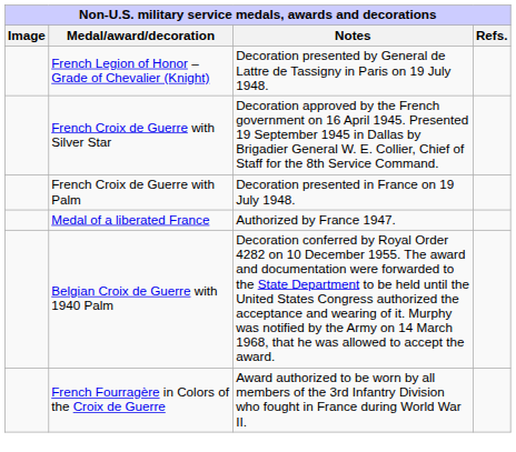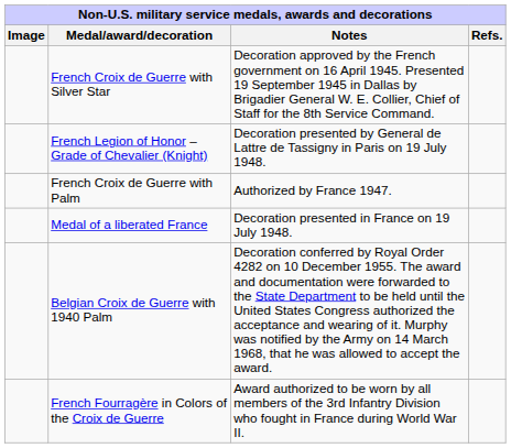rows swapped: French Legion of Honor – Grade of Chevalier (Knight) <-> French Croix de Guerre with Silver Star
French Croix de Guerre with Palm | Notes: Decoration presented in France on 19 July 1948. -> Authorized by France 1947.
Medal of a liberated France | Notes: Authorized by France 1947. -> Decoration presented in France on 19 July 1948.
